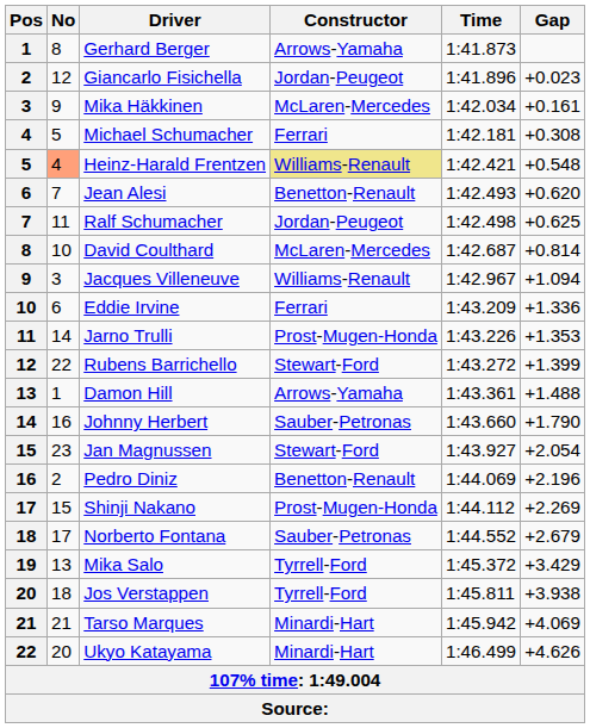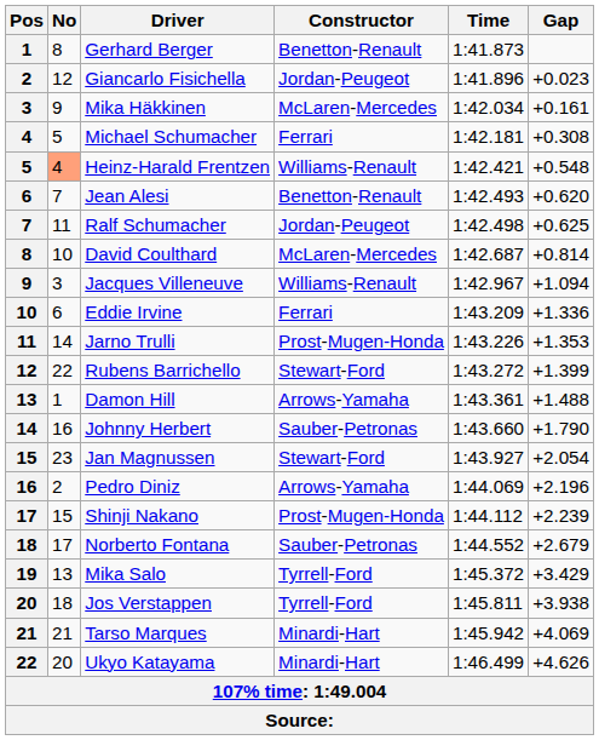Gerhard Berger | Constructor: Arrows-Yamaha -> Benetton-Renault
Heinz-Harald Frentzen | Constructor: khaki background -> no background
Pedro Diniz | Constructor: Benetton-Renault -> Arrows-Yamaha
Shinji Nakano | Gap: +2.269 -> +2.239
